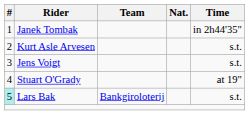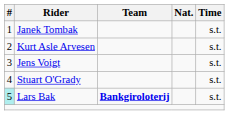Janek Tombak | Time: in 2h44'35" -> s.t.
Stuart O'Grady | Time: at 19" -> s.t.
Lars Bak | Team: normal -> bold
